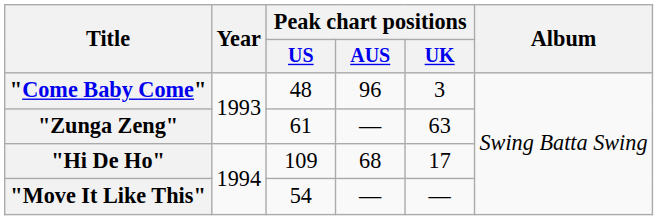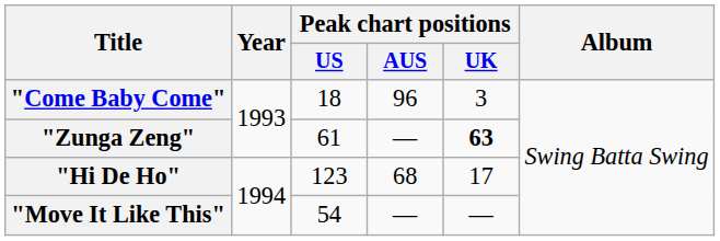"Come Baby Come" | Peak chart positions / US: 48 -> 18
"Zunga Zeng" | Peak chart positions / UK: normal -> bold
"Hi De Ho" | Peak chart positions / US: 109 -> 123
